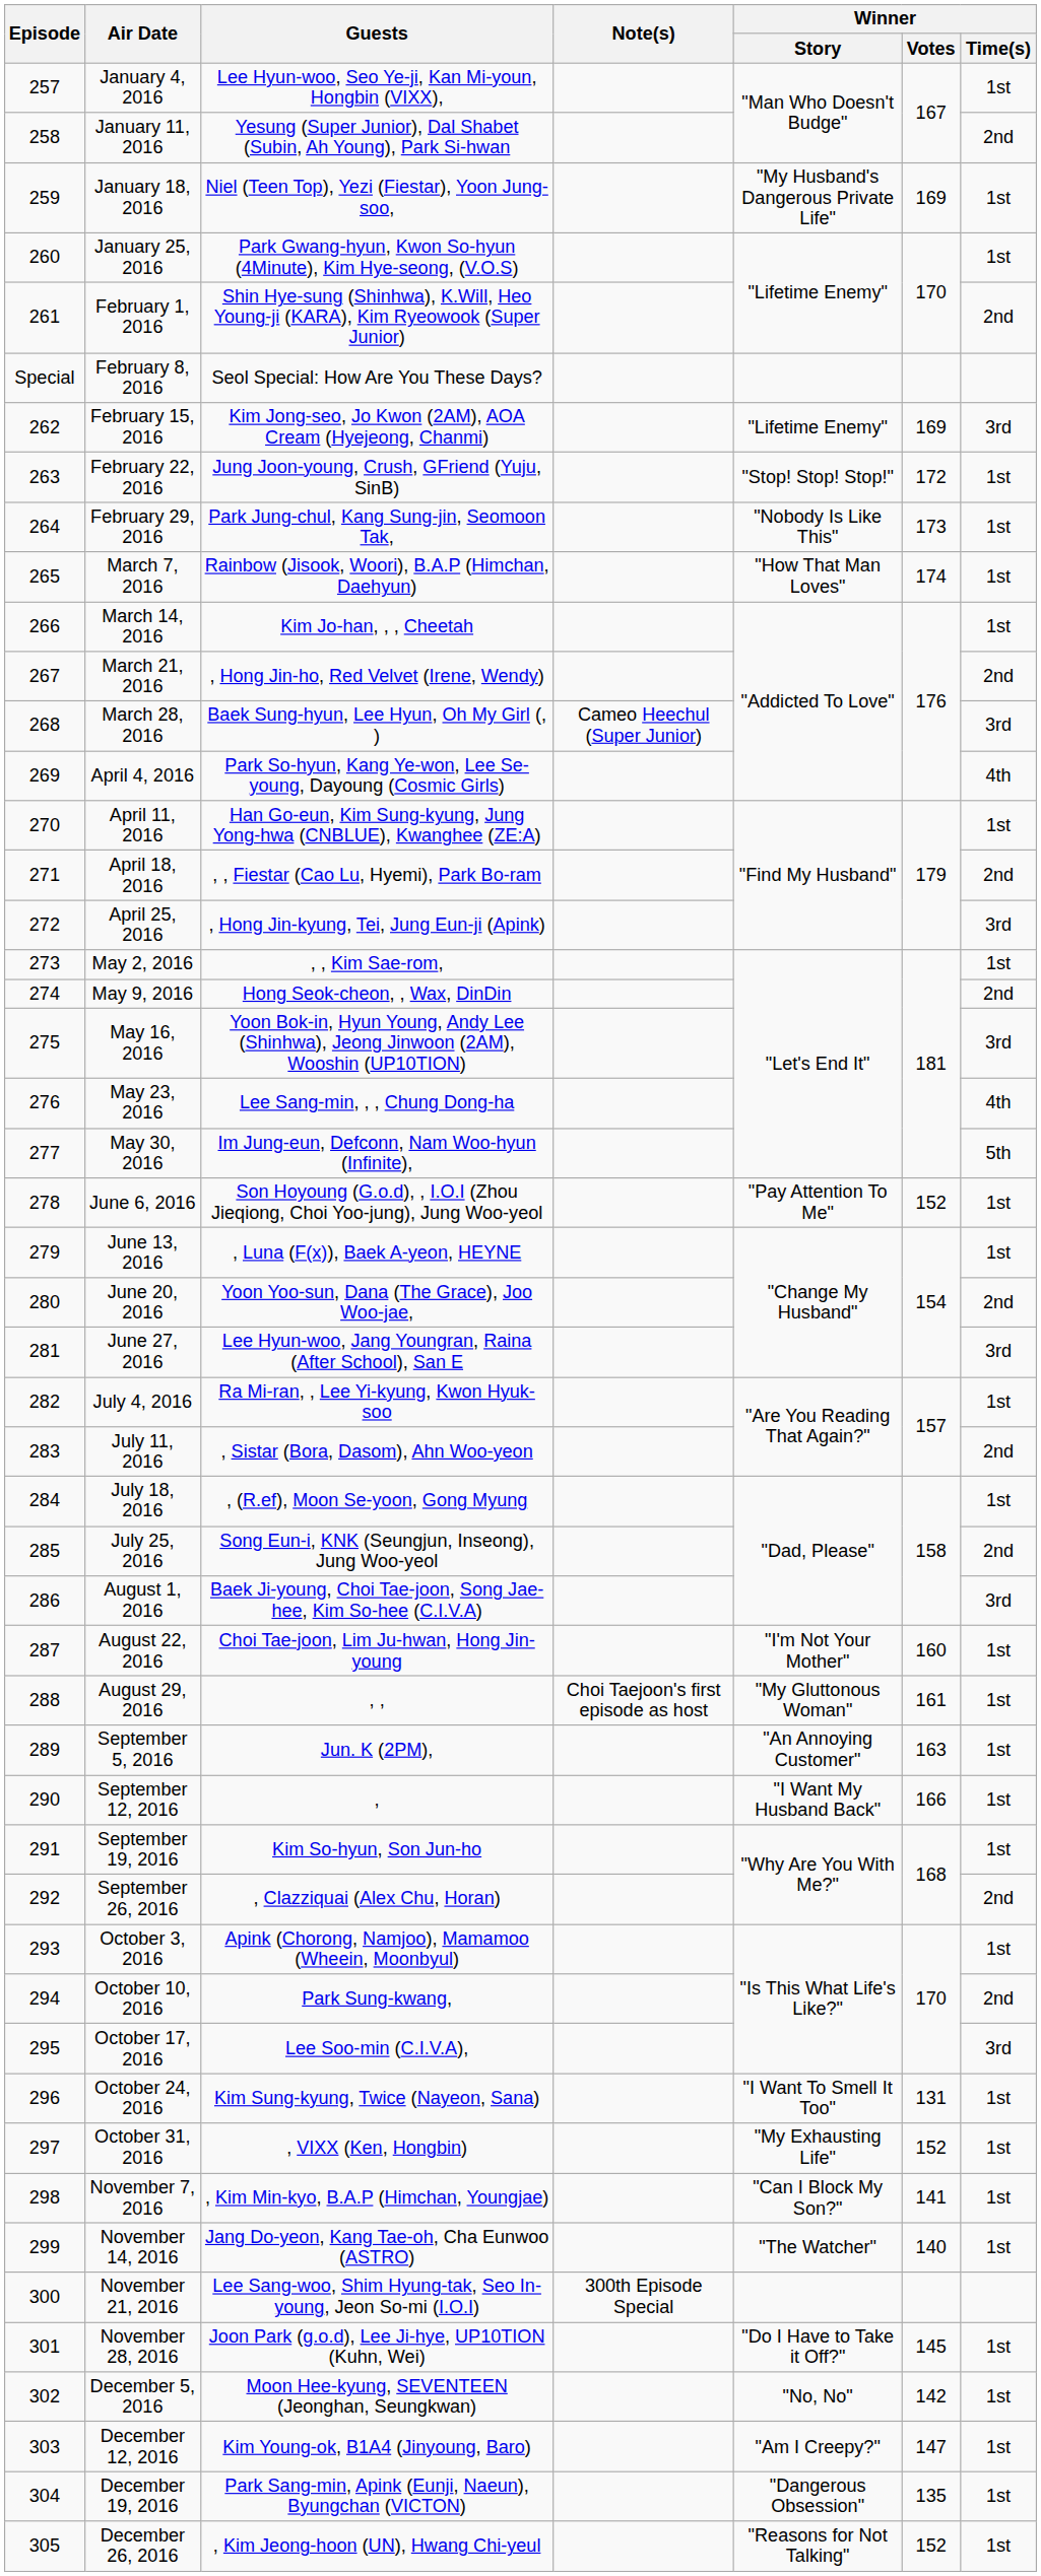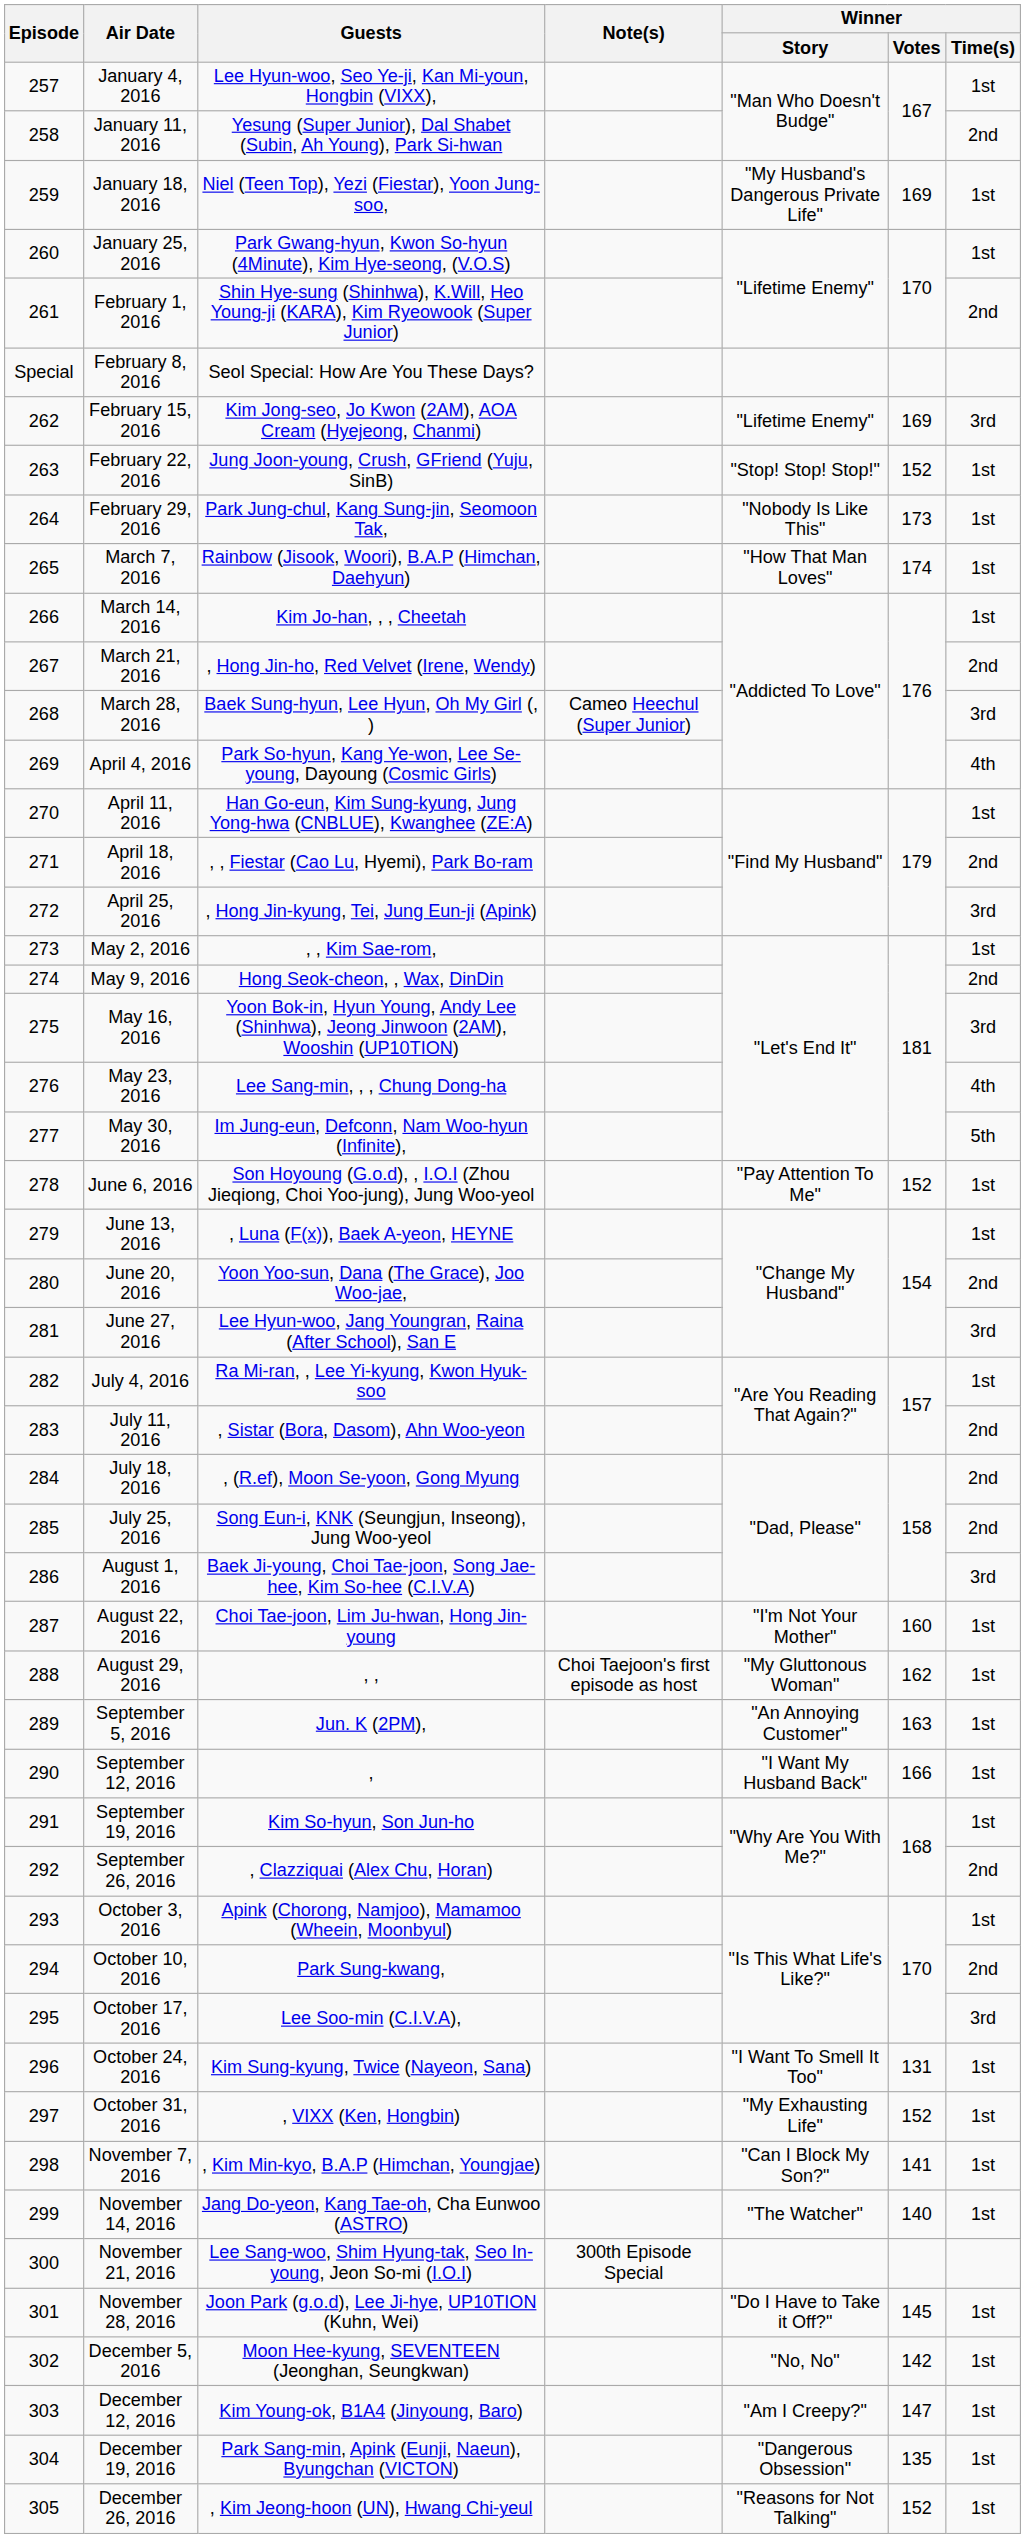February 22, 2016 | Winner / Votes: 172 -> 152
July 18, 2016 | Winner / Time(s): 1st -> 2nd
August 29, 2016 | Winner / Votes: 161 -> 162
